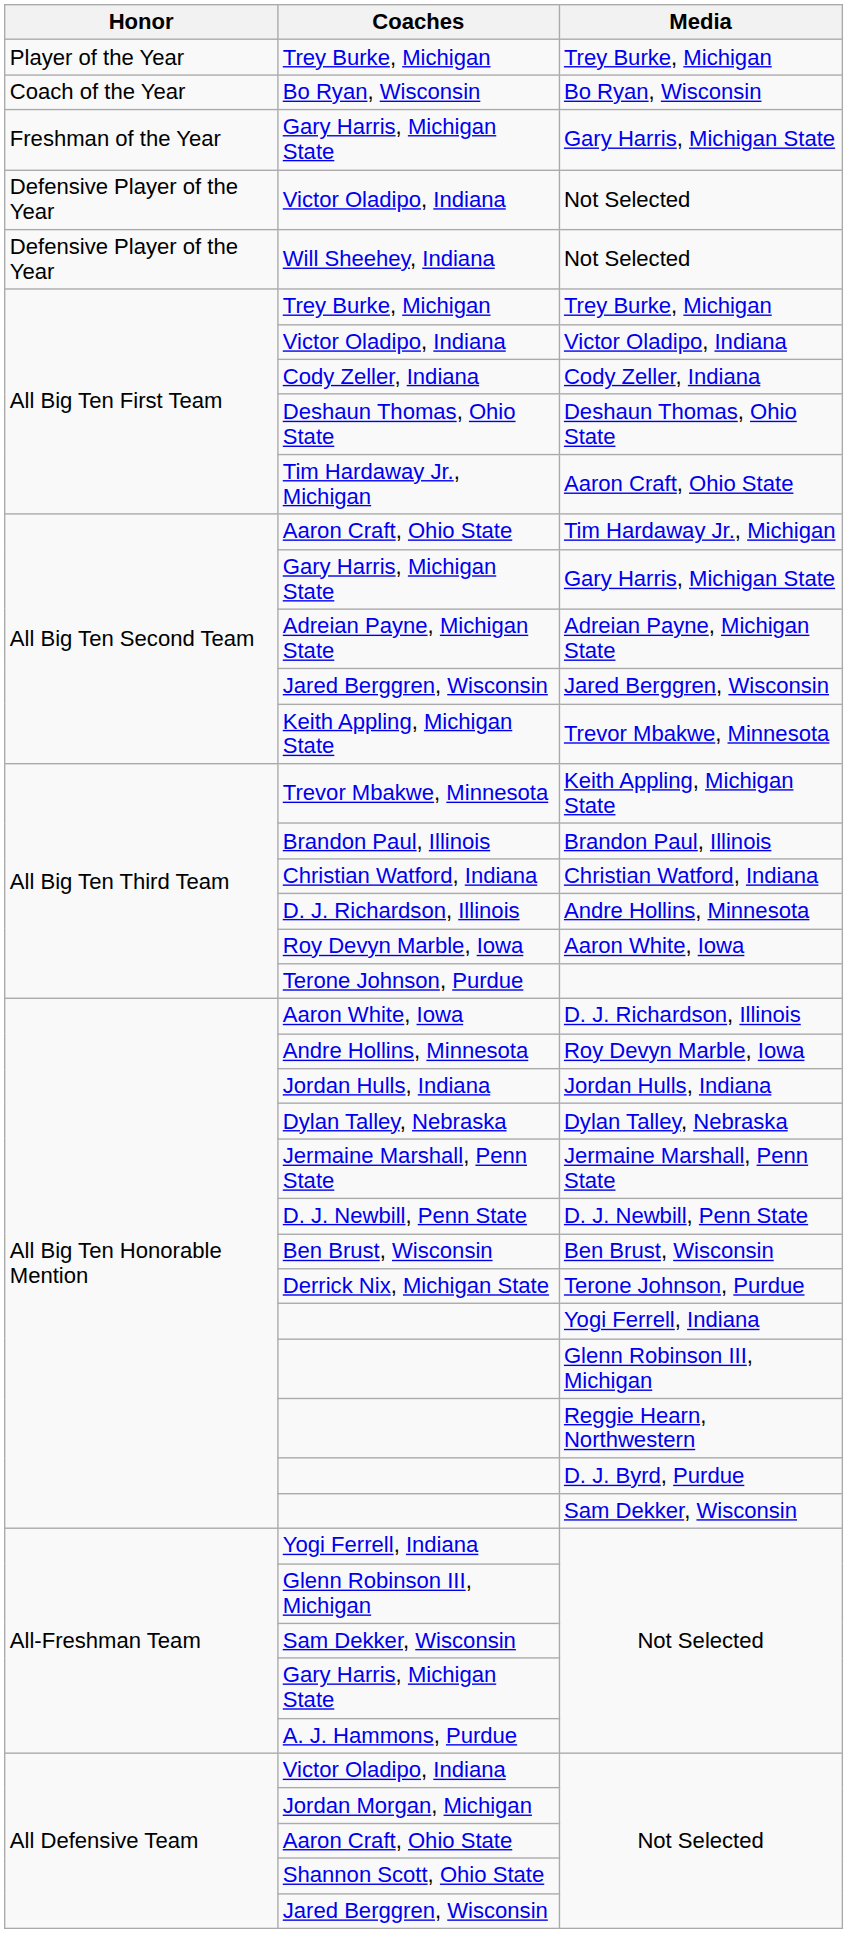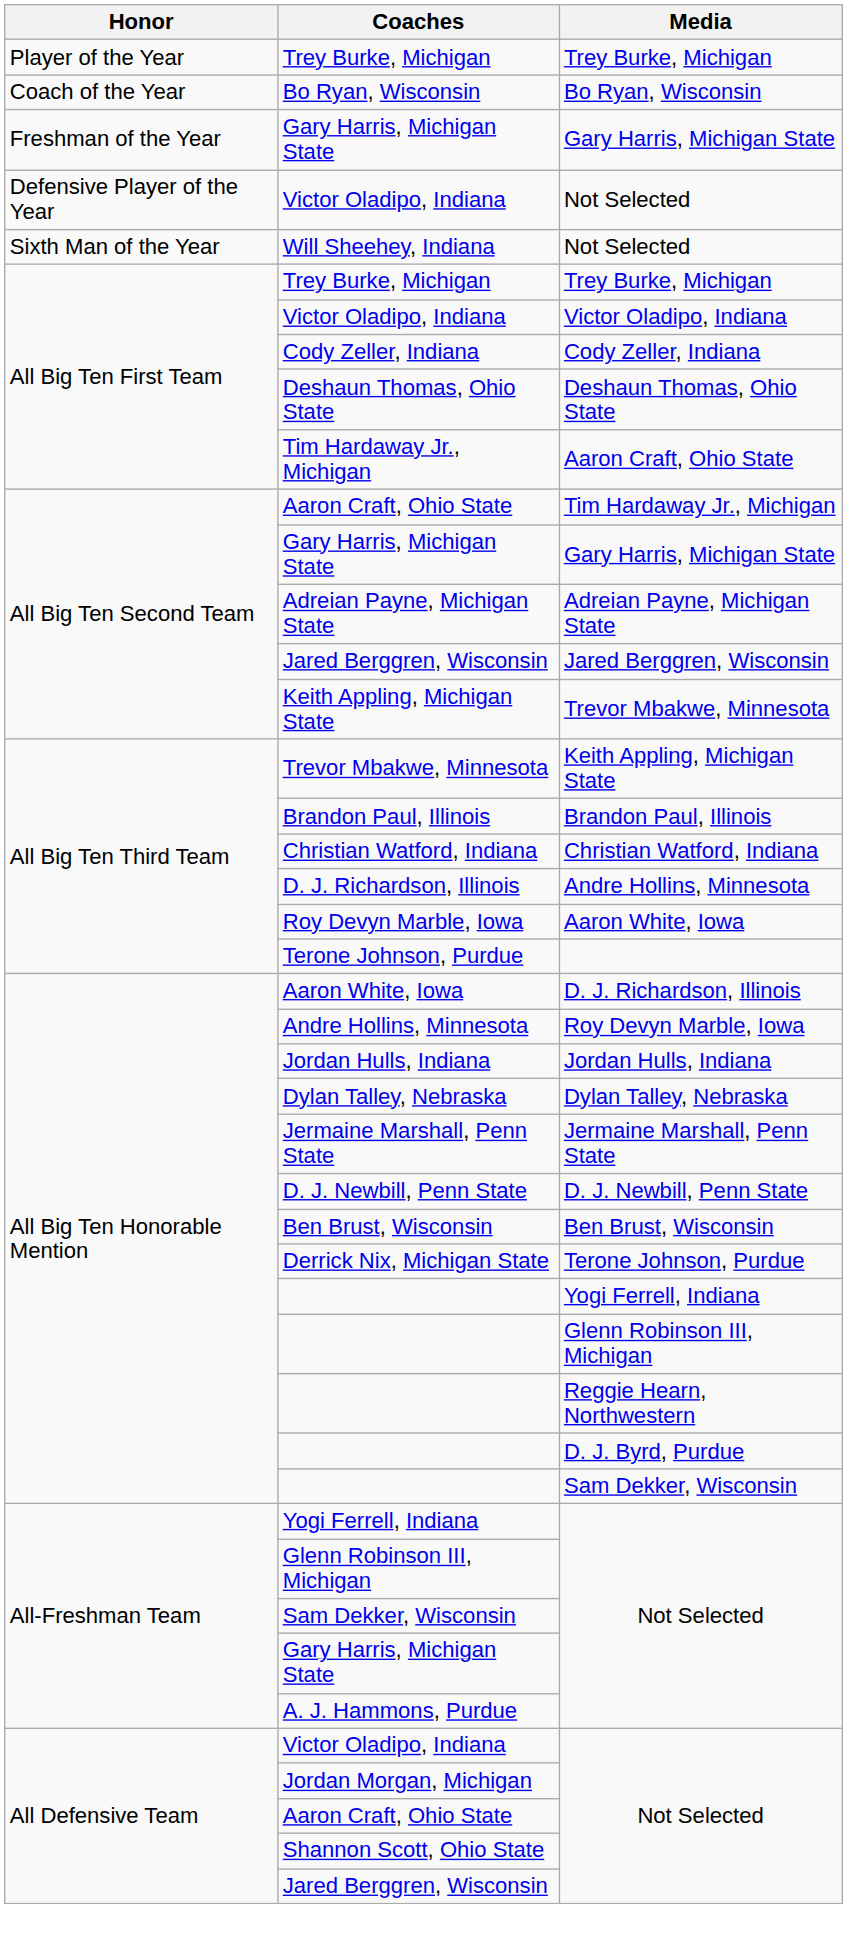Will Sheehey, Indiana | Honor: Defensive Player of the Year -> Sixth Man of the Year
